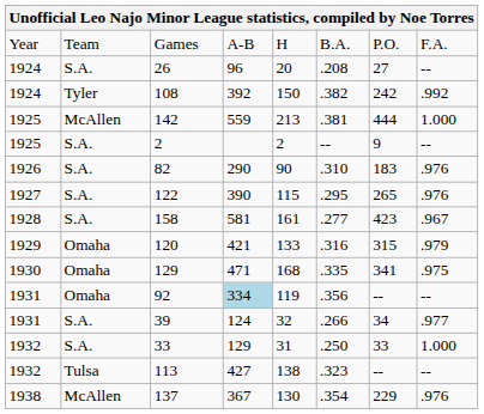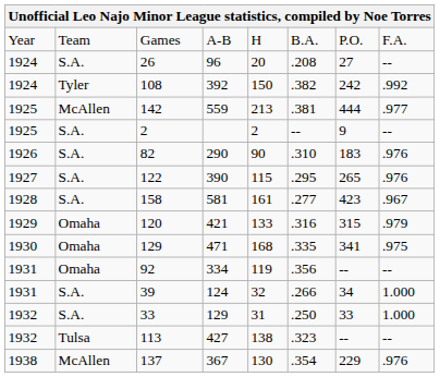142 | column 8: 1.000 -> .977
92 | column 4: lightblue background -> no background
39 | column 8: .977 -> 1.000
